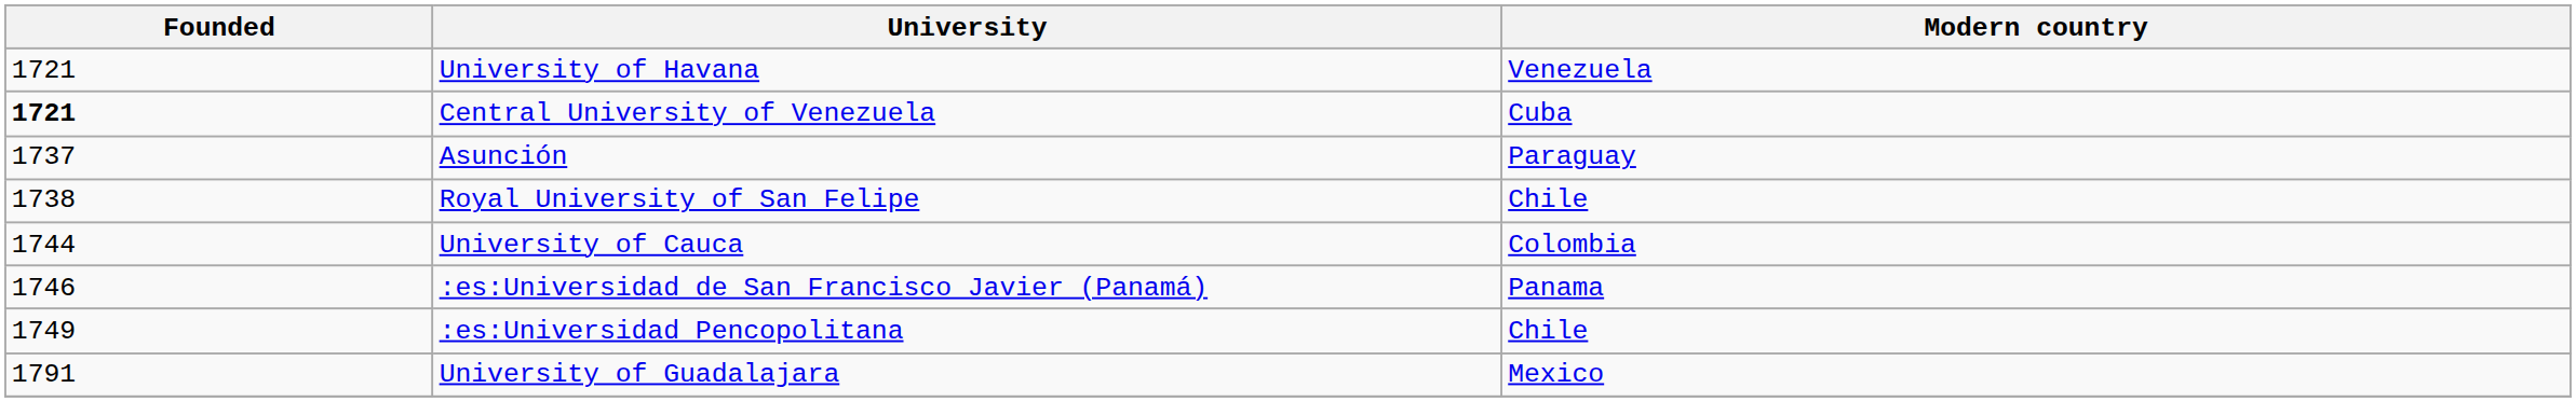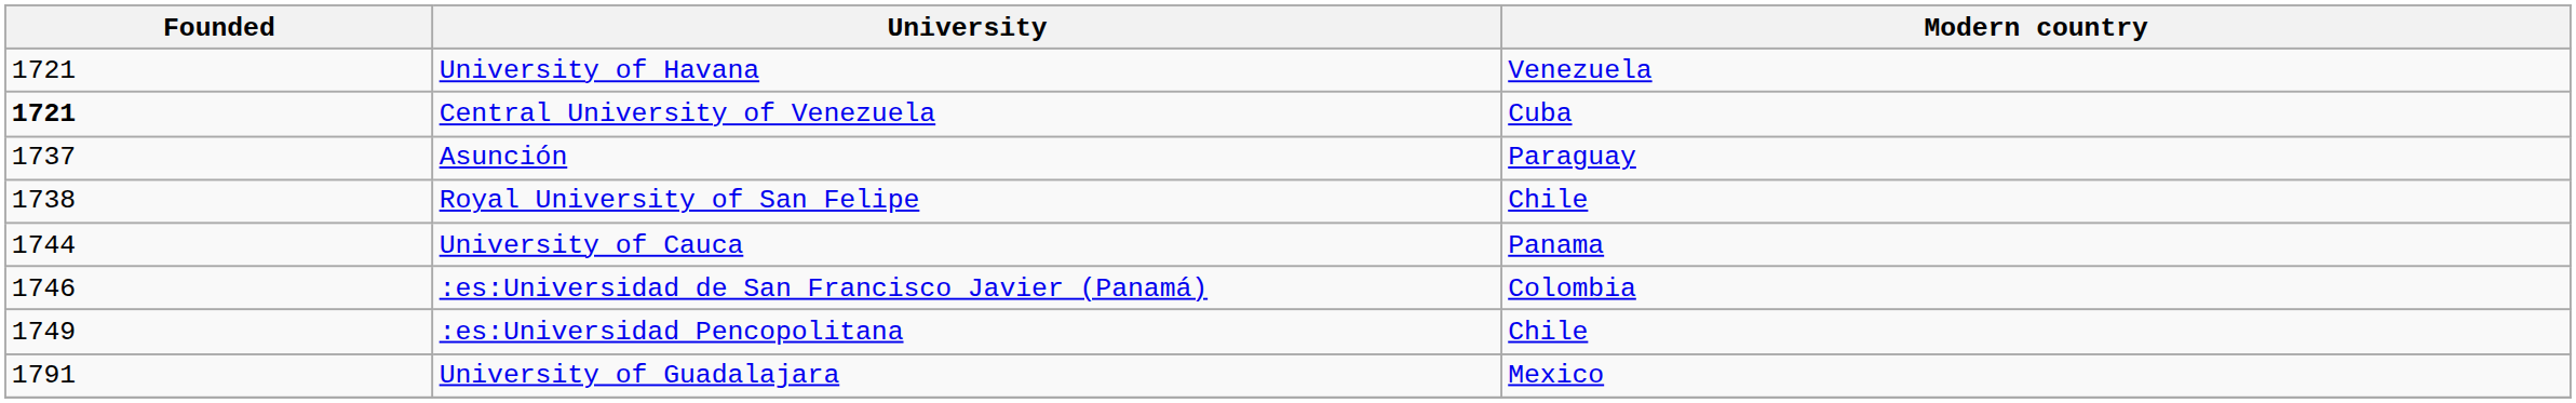University of Cauca | Modern country: Colombia -> Panama
:es:Universidad de San Francisco Javier (Panamá) | Modern country: Panama -> Colombia
